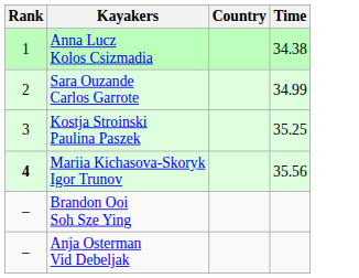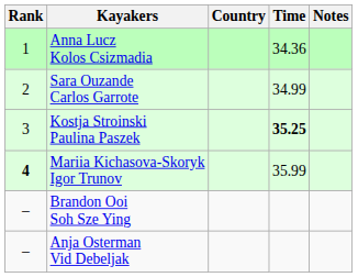+ column: Notes
Anna Lucz Kolos Csizmadia | Time: 34.38 -> 34.36
Kostja Stroinski Paulina Paszek | Time: normal -> bold
Mariia Kichasova-Skoryk Igor Trunov | Time: 35.56 -> 35.99
